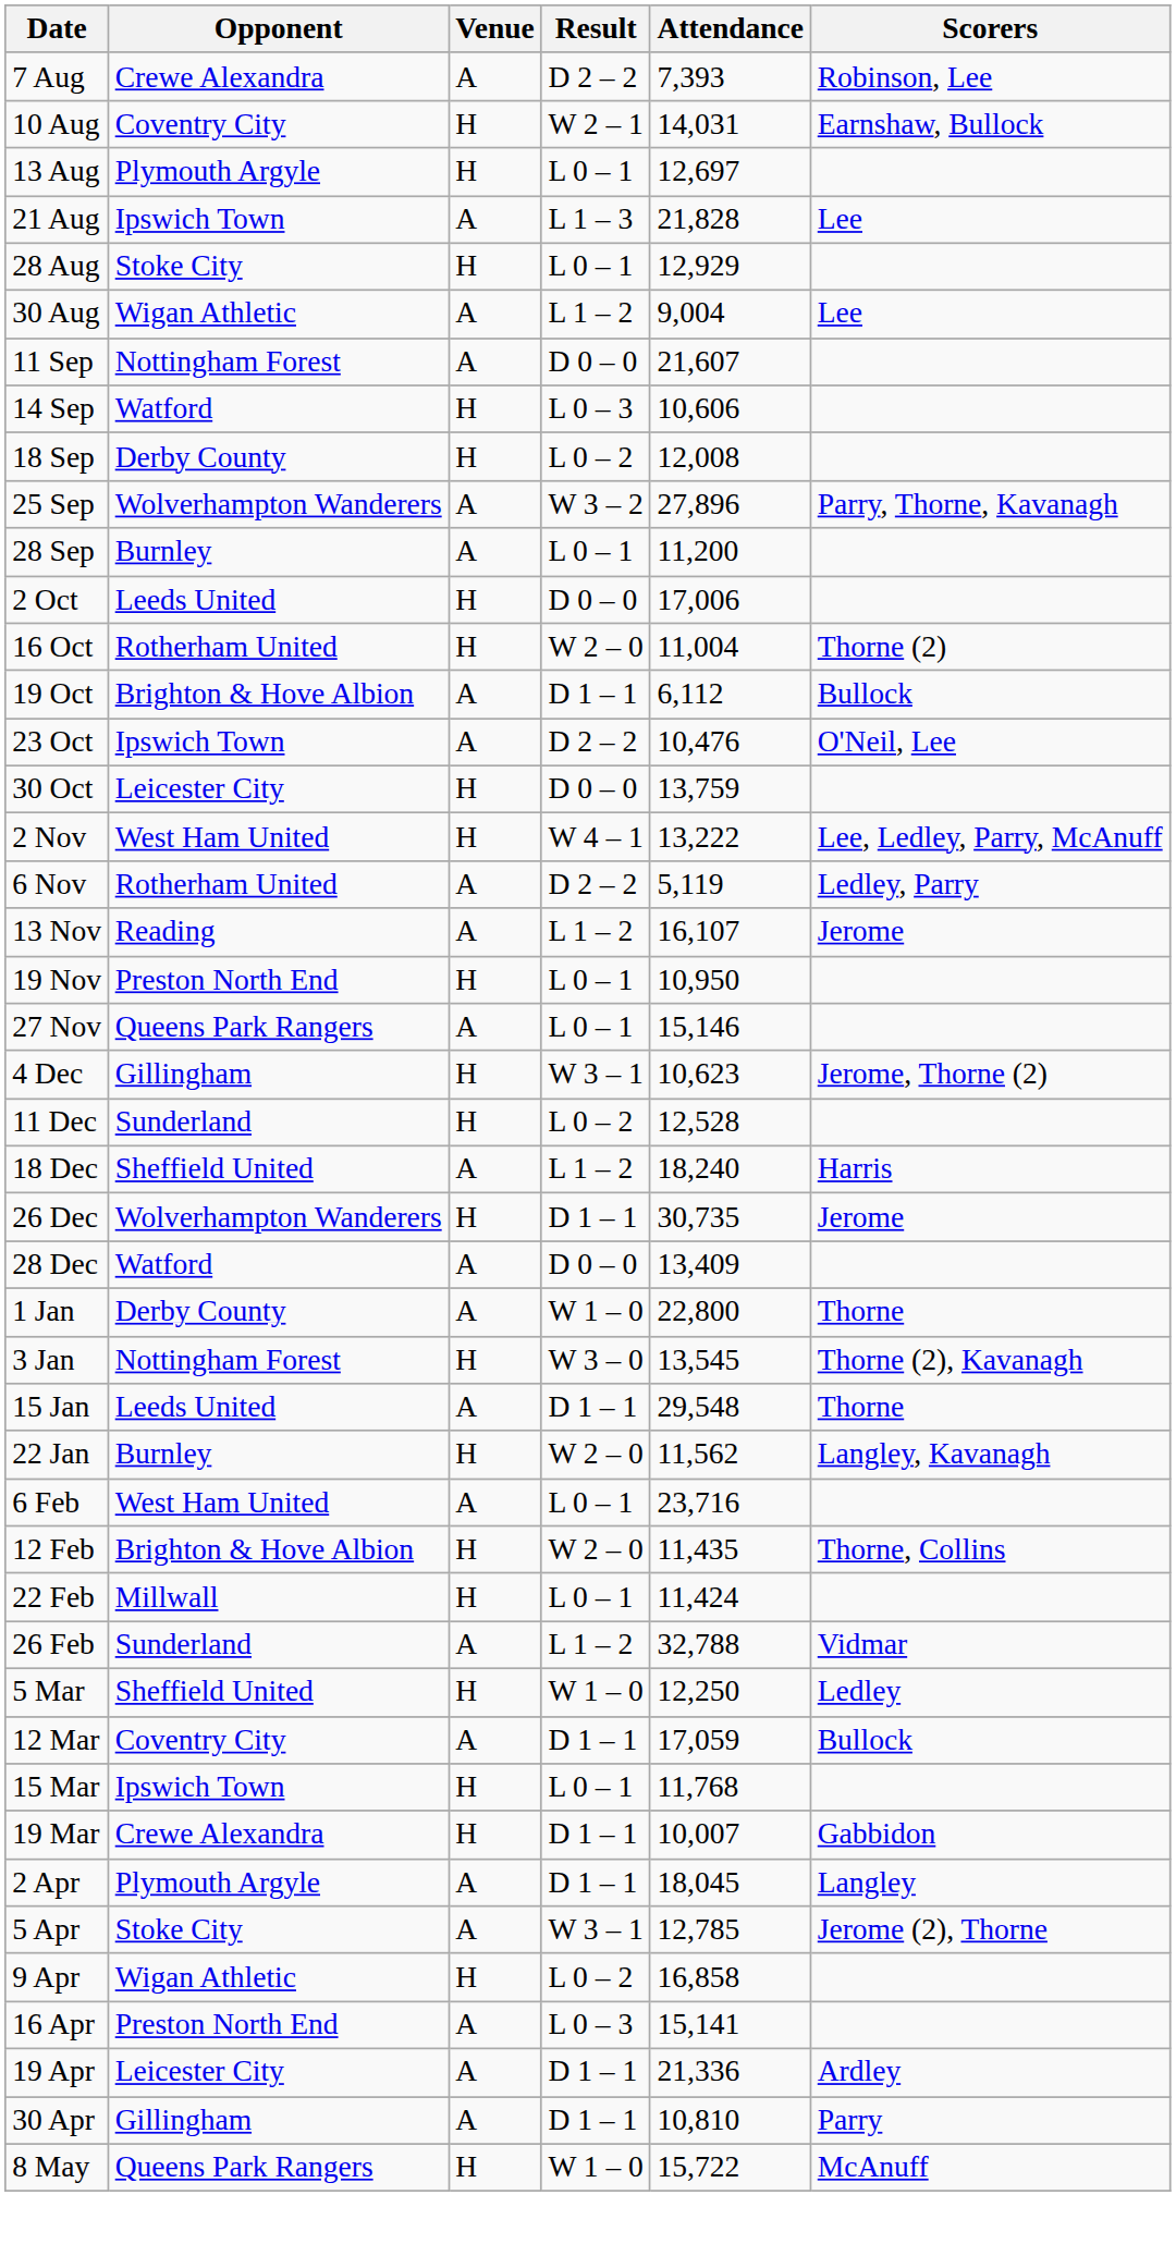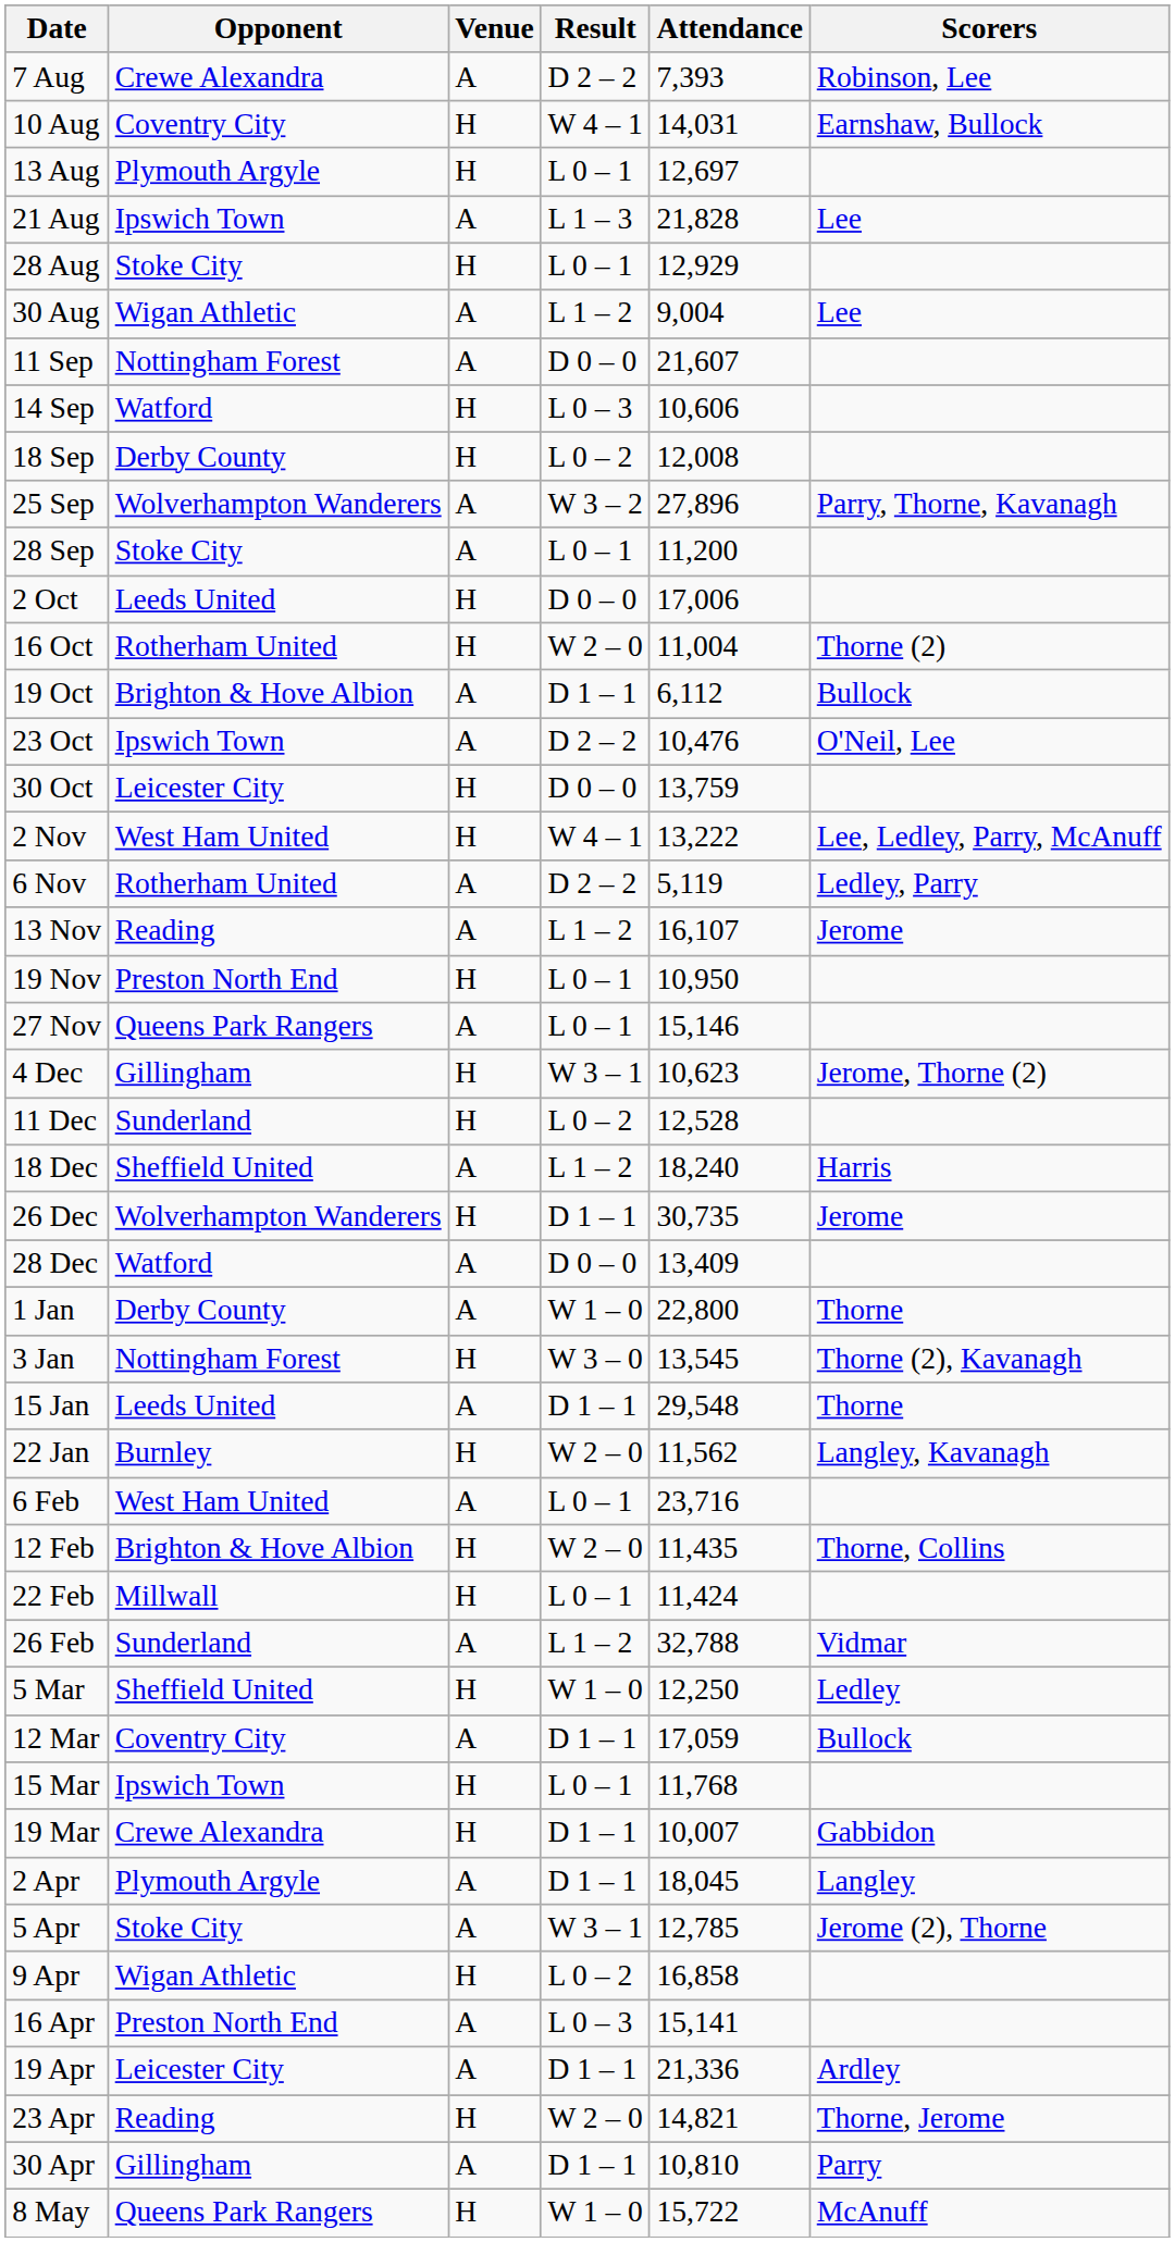10 Aug | Result: W 2 – 1 -> W 4 – 1
28 Sep | Opponent: Burnley -> Stoke City
+ row: 23 Apr | Reading | H | W 2 – 0 | 14,821 | Thorne, Jerome
